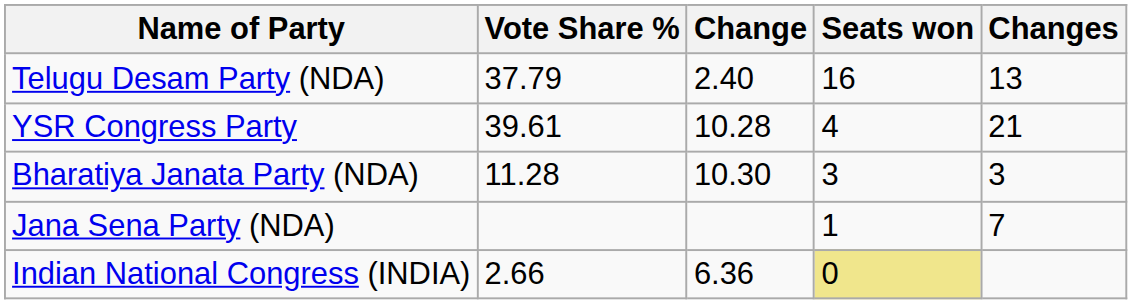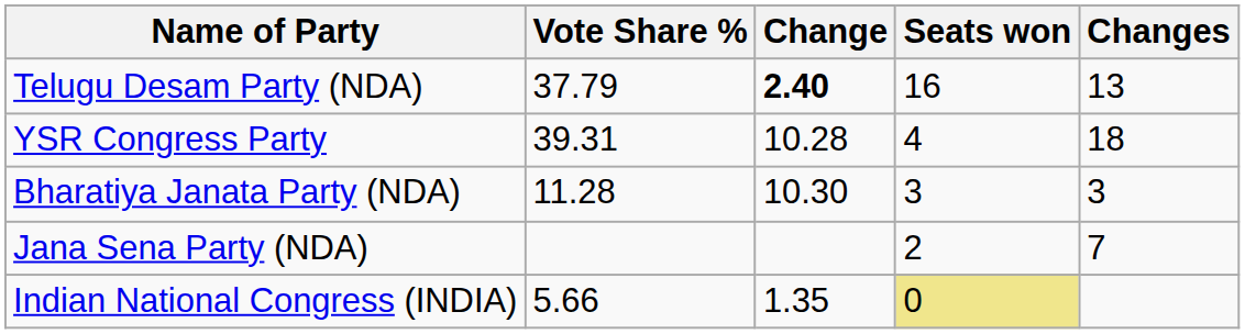Telugu Desam Party (NDA) | Change: normal -> bold
YSR Congress Party | Vote Share %: 39.61 -> 39.31
YSR Congress Party | Changes: 21 -> 18
Jana Sena Party (NDA) | Seats won: 1 -> 2
Indian National Congress (INDIA) | Vote Share %: 2.66 -> 5.66
Indian National Congress (INDIA) | Change: 6.36 -> 1.35
